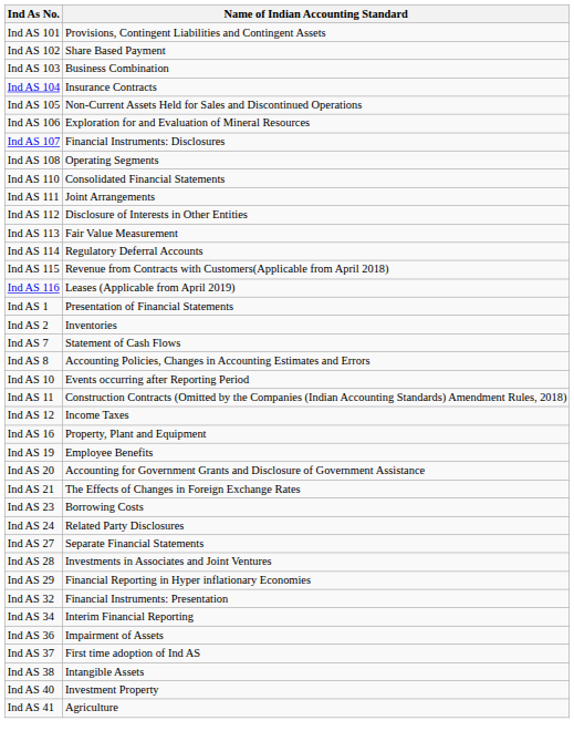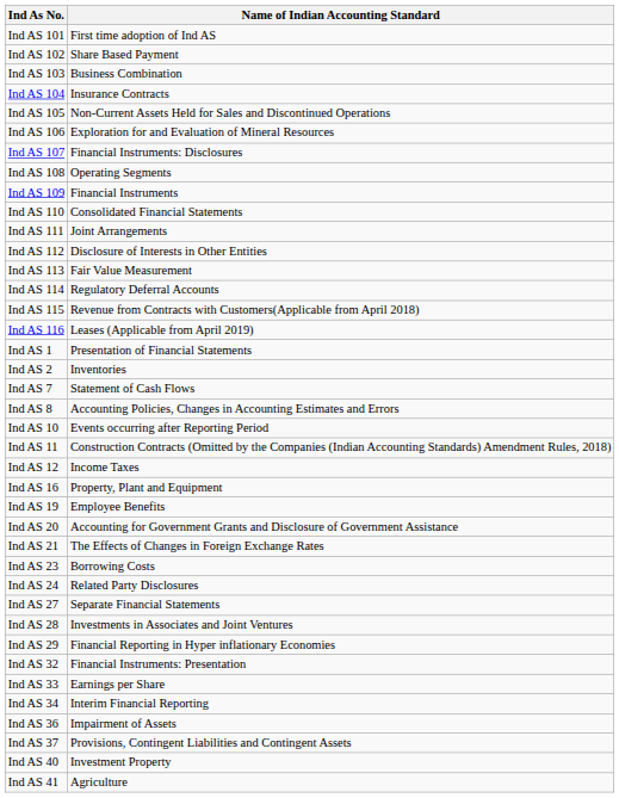Ind AS 101 | Name of Indian Accounting Standard: Provisions, Contingent Liabilities and Contingent Assets -> First time adoption of Ind AS
+ row: Ind AS 109 | Financial Instruments
+ row: Ind AS 33 | Earnings per Share
Ind AS 37 | Name of Indian Accounting Standard: First time adoption of Ind AS -> Provisions, Contingent Liabilities and Contingent Assets
- row: Ind AS 38 | Intangible Assets
